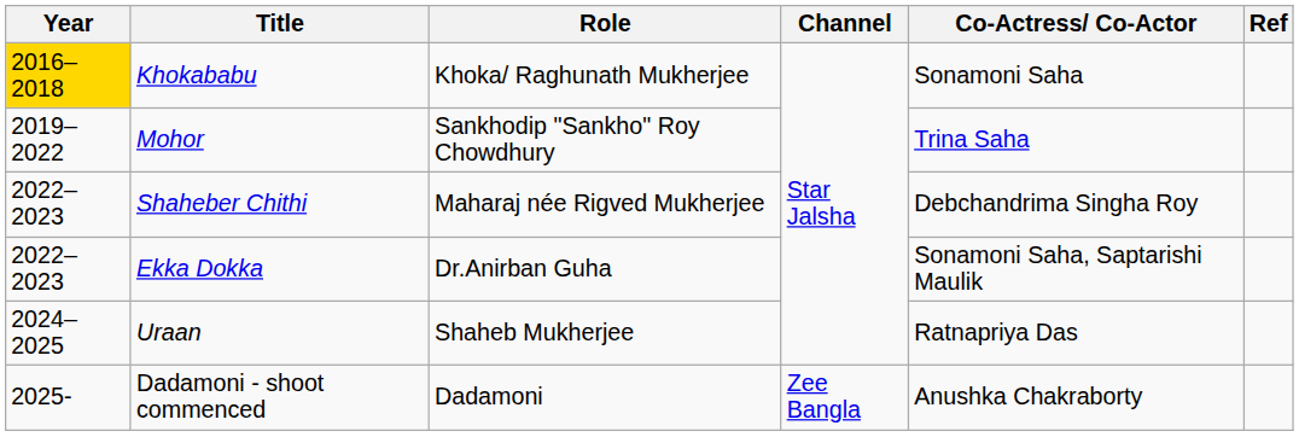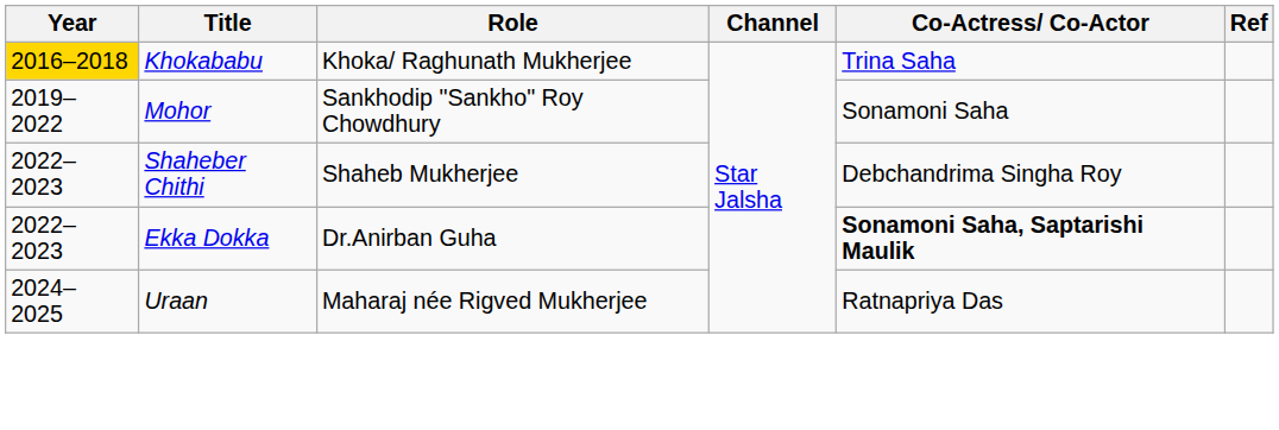Khokababu | Co-Actress/ Co-Actor: Sonamoni Saha -> Trina Saha
Mohor | Co-Actress/ Co-Actor: Trina Saha -> Sonamoni Saha
Shaheber Chithi | Role: Maharaj née Rigved Mukherjee -> Shaheb Mukherjee
Ekka Dokka | Co-Actress/ Co-Actor: normal -> bold
Uraan | Role: Shaheb Mukherjee -> Maharaj née Rigved Mukherjee
- row: 2025- | Dadamoni - shoot commenced | Dadamoni | Zee Bangla | Anushka Chakraborty
